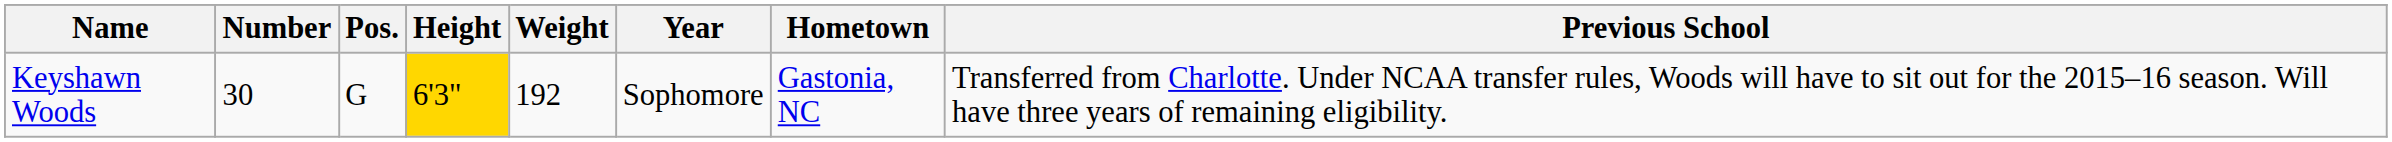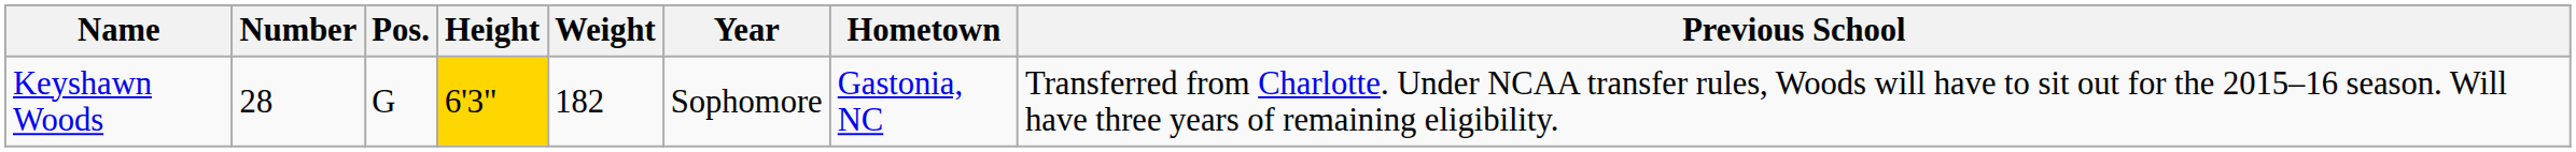Keyshawn Woods | Number: 30 -> 28
Keyshawn Woods | Weight: 192 -> 182
